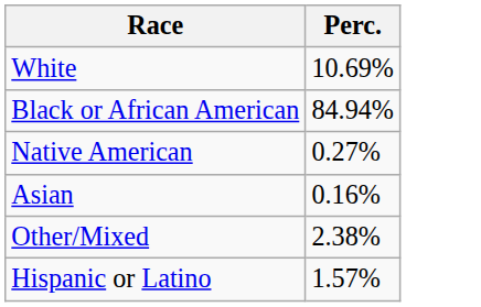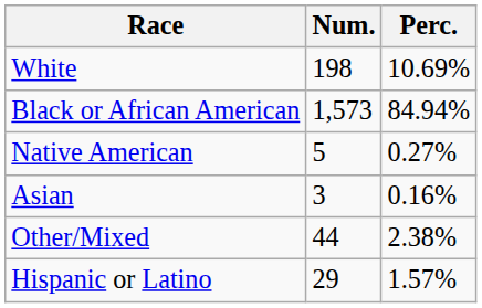+ column: Num. | 198 | 1,573 | 5 | 3 | 44 | 29
